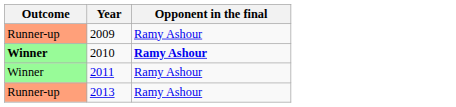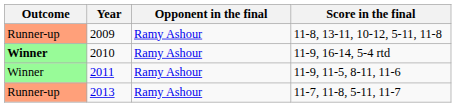+ column: Score in the final | 11-8, 13-11, 10-12, 5-11, 11-8 | 11-9, 16-14, 5-4 rtd | 11-9, 11-5, 8-11, 11-6 | 11-7, 11-8, 5-11, 11-7
2010 | Opponent in the final: bold -> normal
